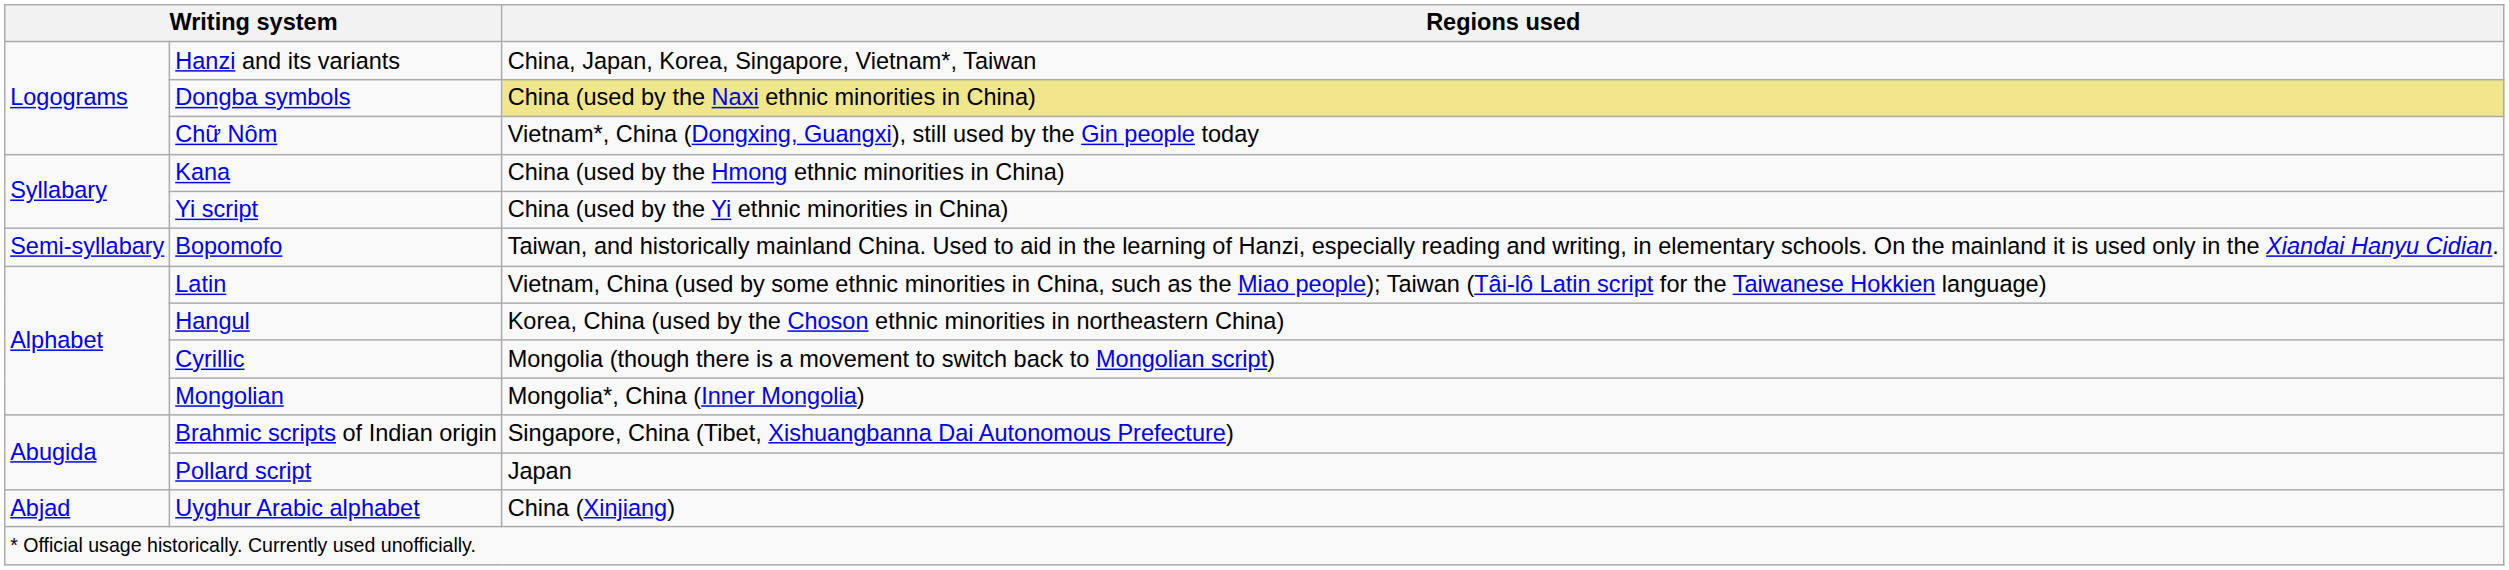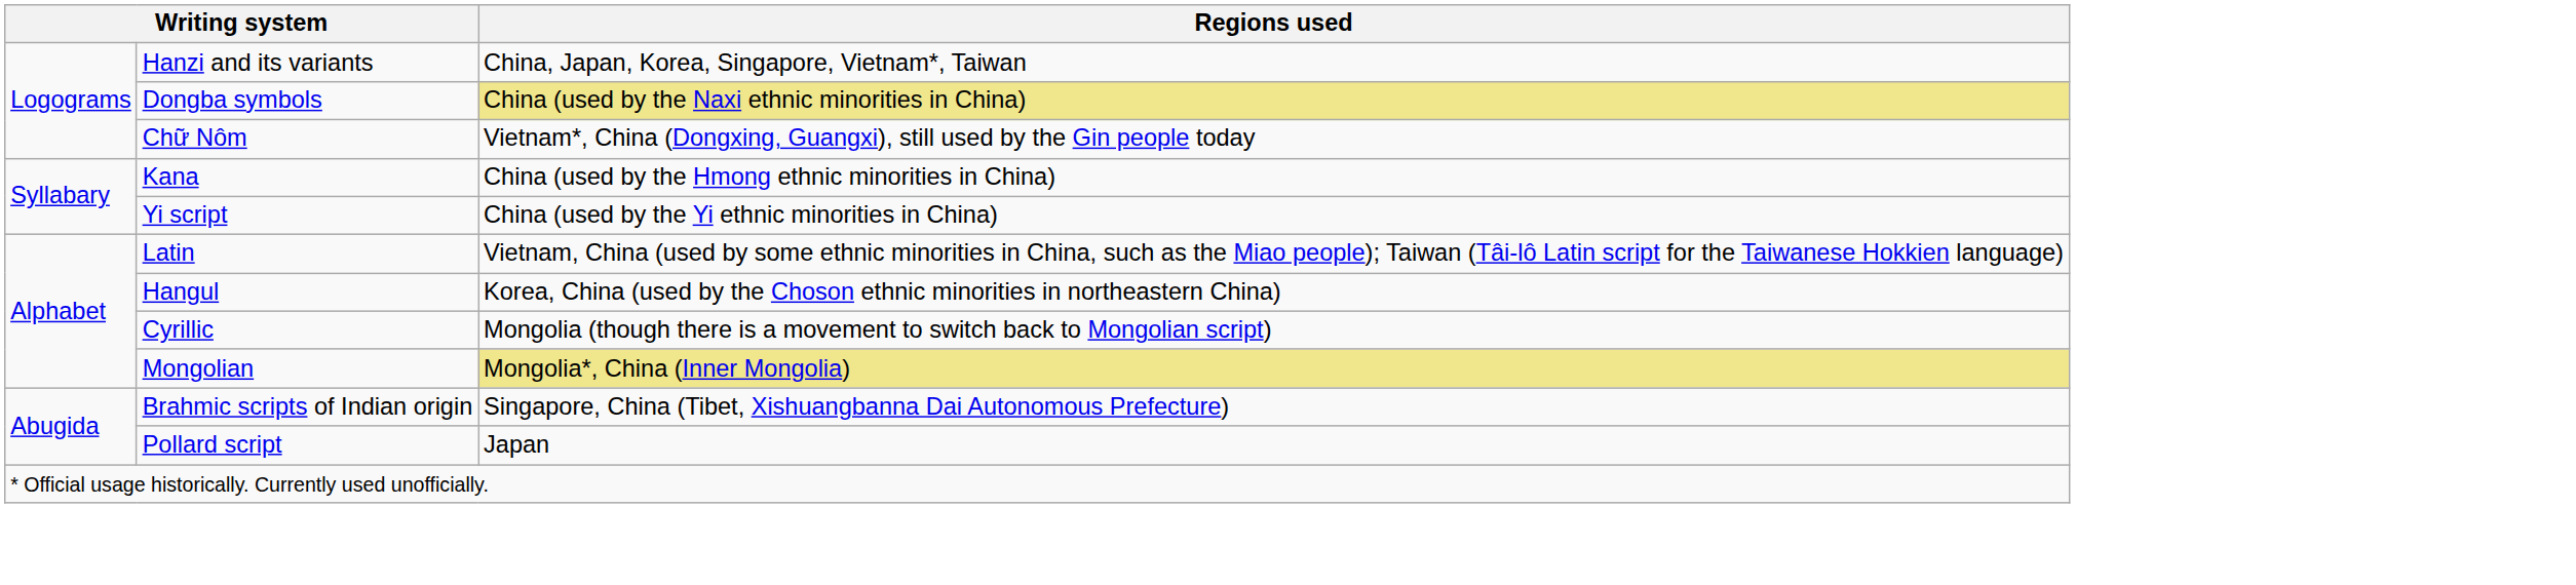- row: Semi-syllabary | Bopomofo | Taiwan, and historically mainland China. Used to aid in the learning of Hanzi, especially reading and writing, in elementary schools. On the mainland it is used only in the Xiandai Hanyu Cidian.
Mongolian | Regions used: no background -> khaki background
- row: Abjad | Uyghur Arabic alphabet | China (Xinjiang)
